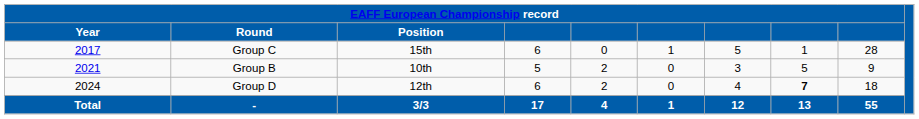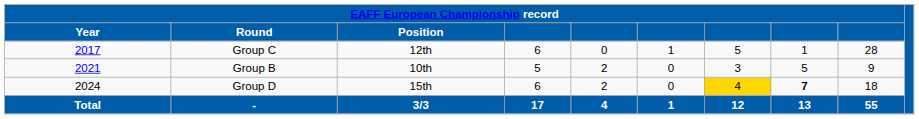Group C | EAFF European Championship record / Position: 15th -> 12th
Group D | EAFF European Championship record / Position: 12th -> 15th
Group D | column 7: no background -> gold background
